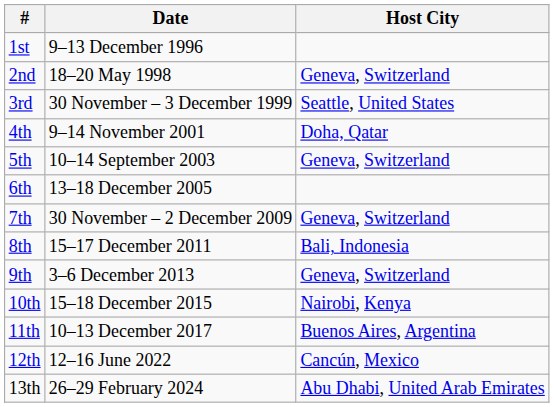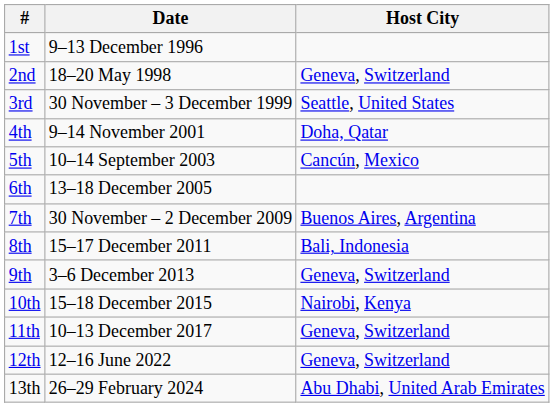5th | Host City: Geneva, Switzerland -> Cancún, Mexico
7th | Host City: Geneva, Switzerland -> Buenos Aires, Argentina
11th | Host City: Buenos Aires, Argentina -> Geneva, Switzerland
12th | Host City: Cancún, Mexico -> Geneva, Switzerland
